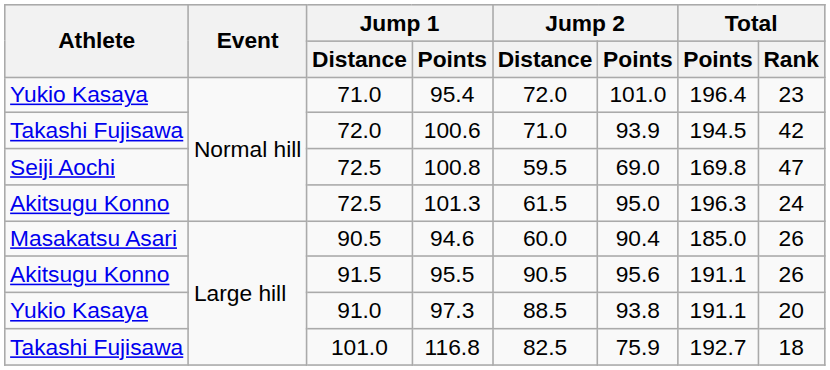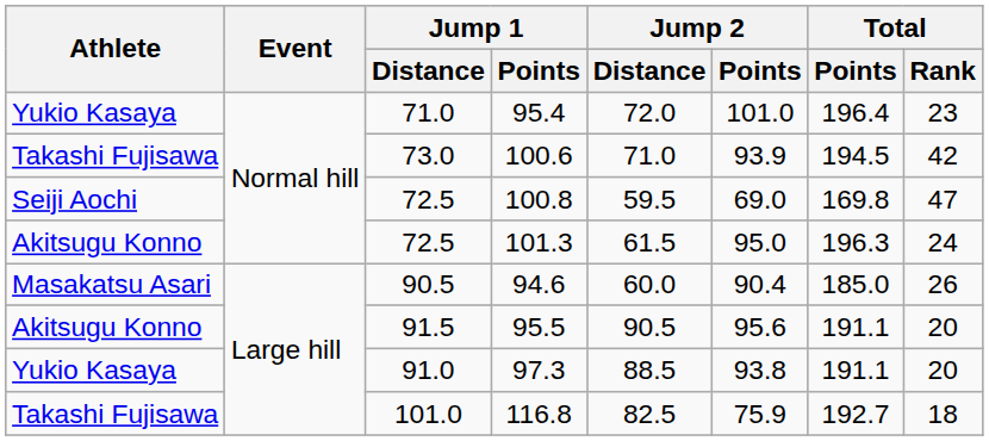100.6 | Jump 1 / Distance: 72.0 -> 73.0
95.5 | Total / Rank: 26 -> 20
